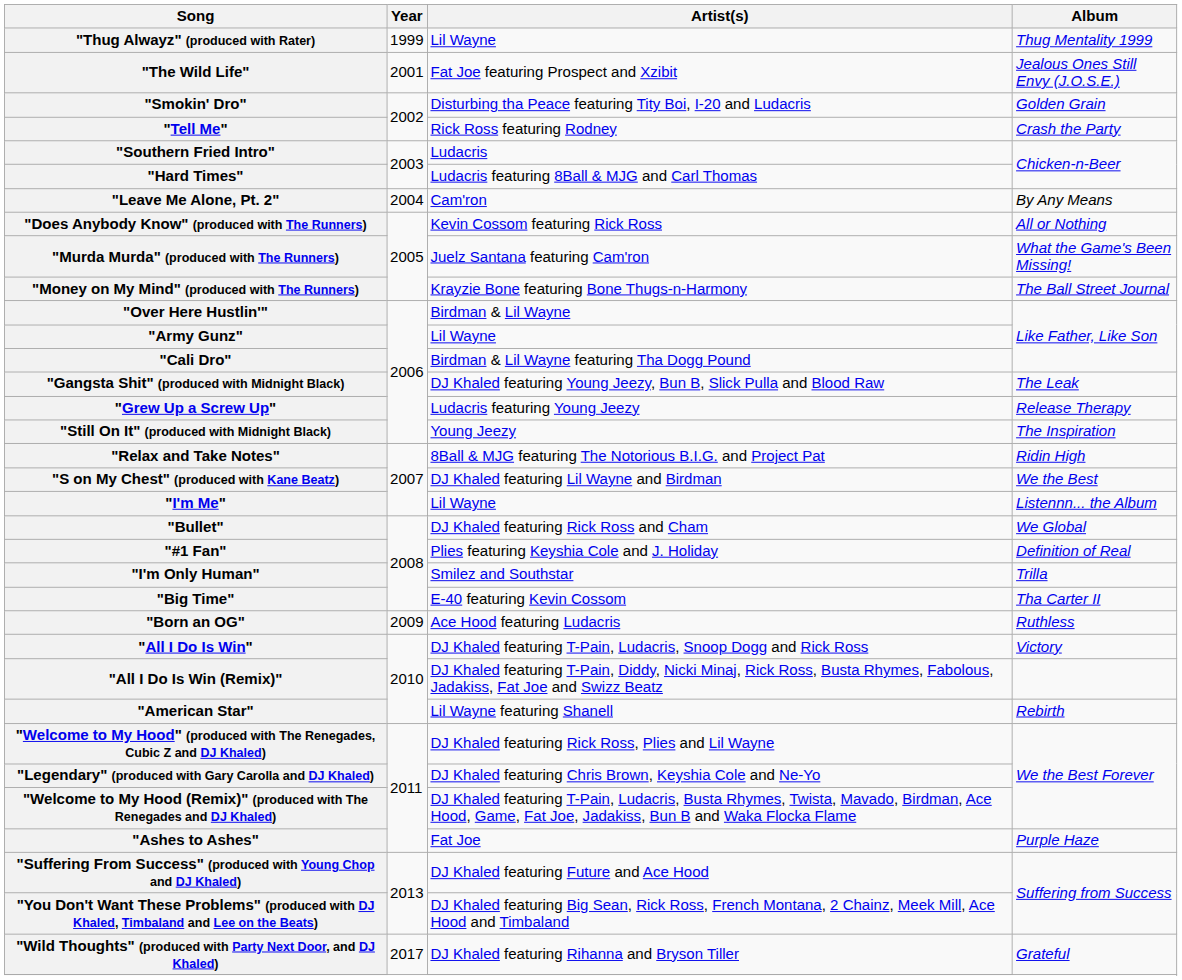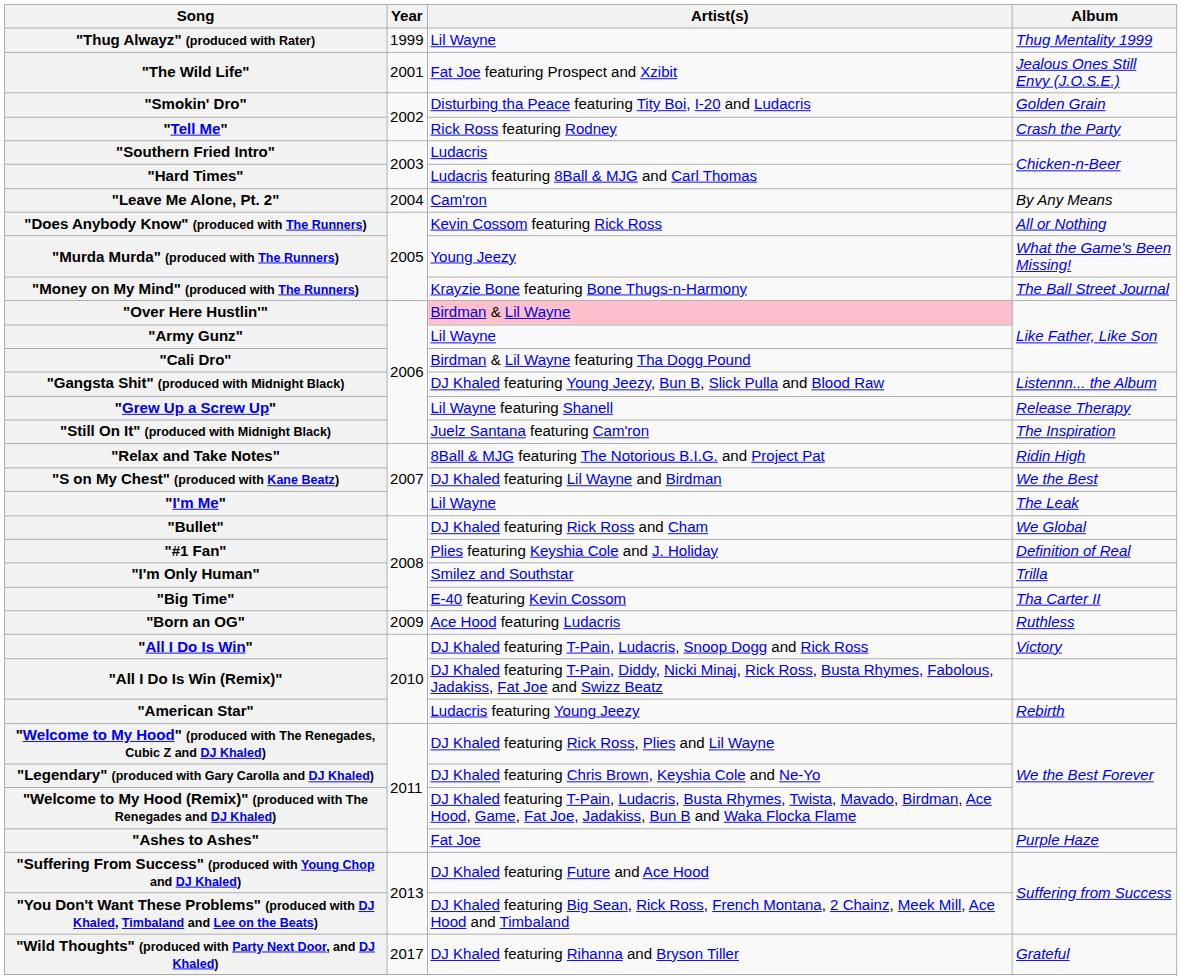"Murda Murda" (produced with The Runners) | Artist(s): Juelz Santana featuring Cam'ron -> Young Jeezy
"Over Here Hustlin'" | Artist(s): no background -> pink background
"Gangsta Shit" (produced with Midnight Black) | Album: The Leak -> Listennn... the Album
"Grew Up a Screw Up" | Artist(s): Ludacris featuring Young Jeezy -> Lil Wayne featuring Shanell
"Still On It" (produced with Midnight Black) | Artist(s): Young Jeezy -> Juelz Santana featuring Cam'ron
"I'm Me" | Album: Listennn... the Album -> The Leak
"American Star" | Artist(s): Lil Wayne featuring Shanell -> Ludacris featuring Young Jeezy
